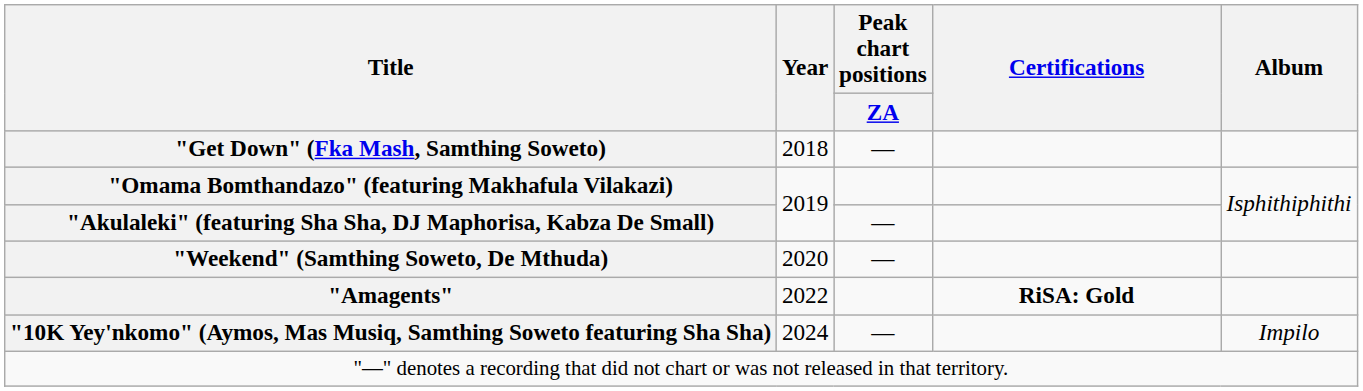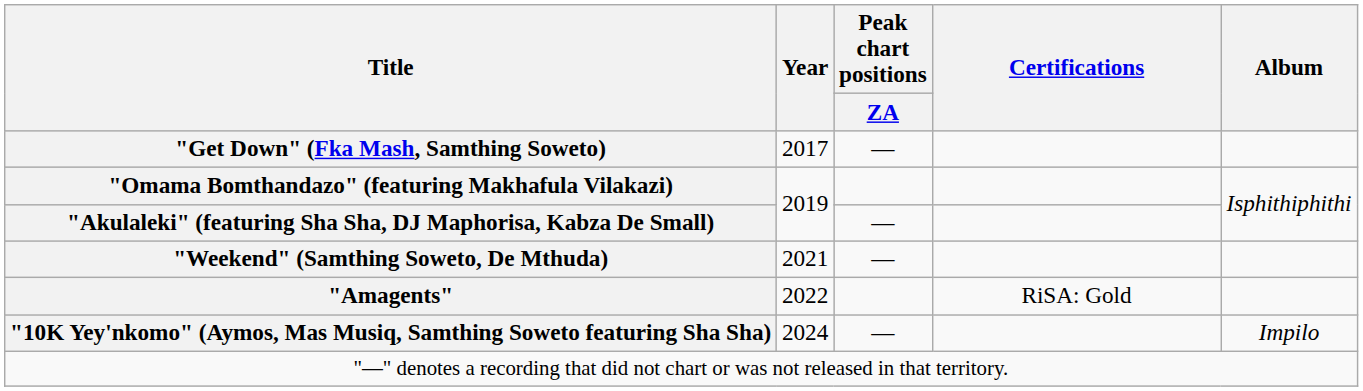"Get Down" (Fka Mash, Samthing Soweto) | Year: 2018 -> 2017
"Weekend" (Samthing Soweto, De Mthuda) | Year: 2020 -> 2021
"Amagents" | Certifications: bold -> normal
